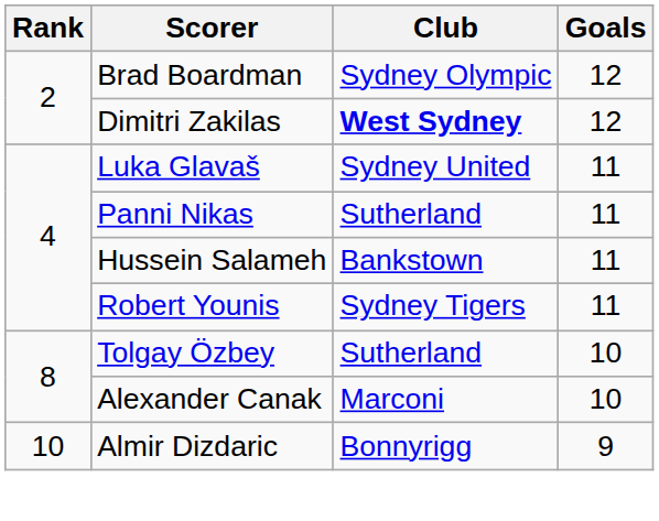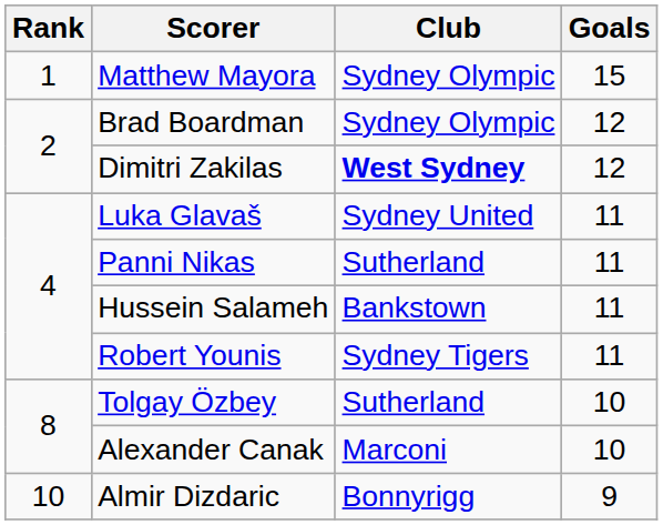+ row: 1 | Matthew Mayora | Sydney Olympic | 15
